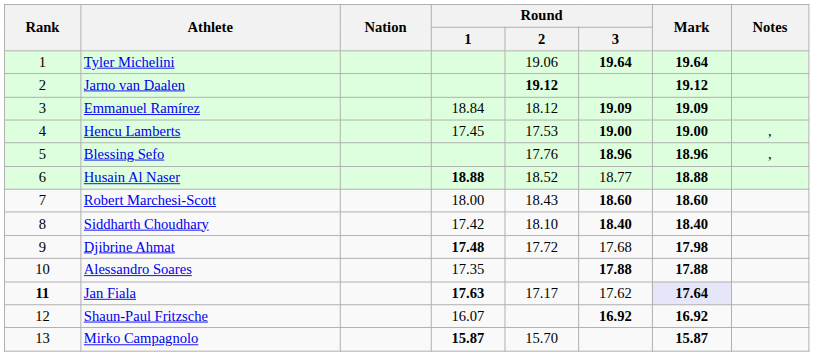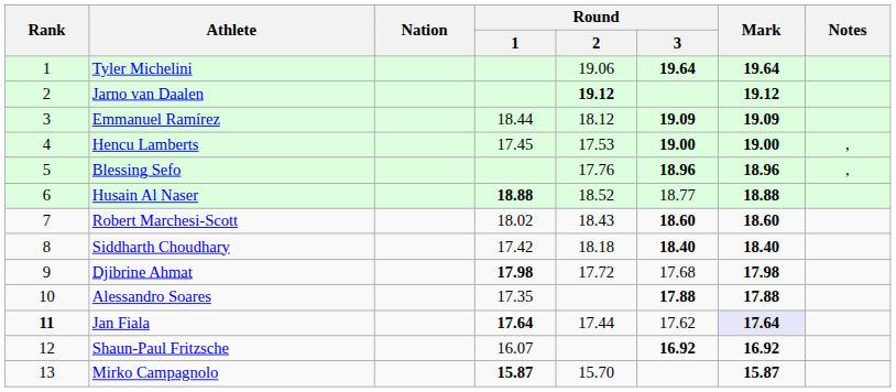Emmanuel Ramírez | Round / 1: 18.84 -> 18.44
Robert Marchesi-Scott | Round / 1: 18.00 -> 18.02
Siddharth Choudhary | Round / 2: 18.10 -> 18.18
Djibrine Ahmat | Round / 1: 17.48 -> 17.98
Jan Fiala | Round / 1: 17.63 -> 17.64
Jan Fiala | Round / 2: 17.17 -> 17.44
